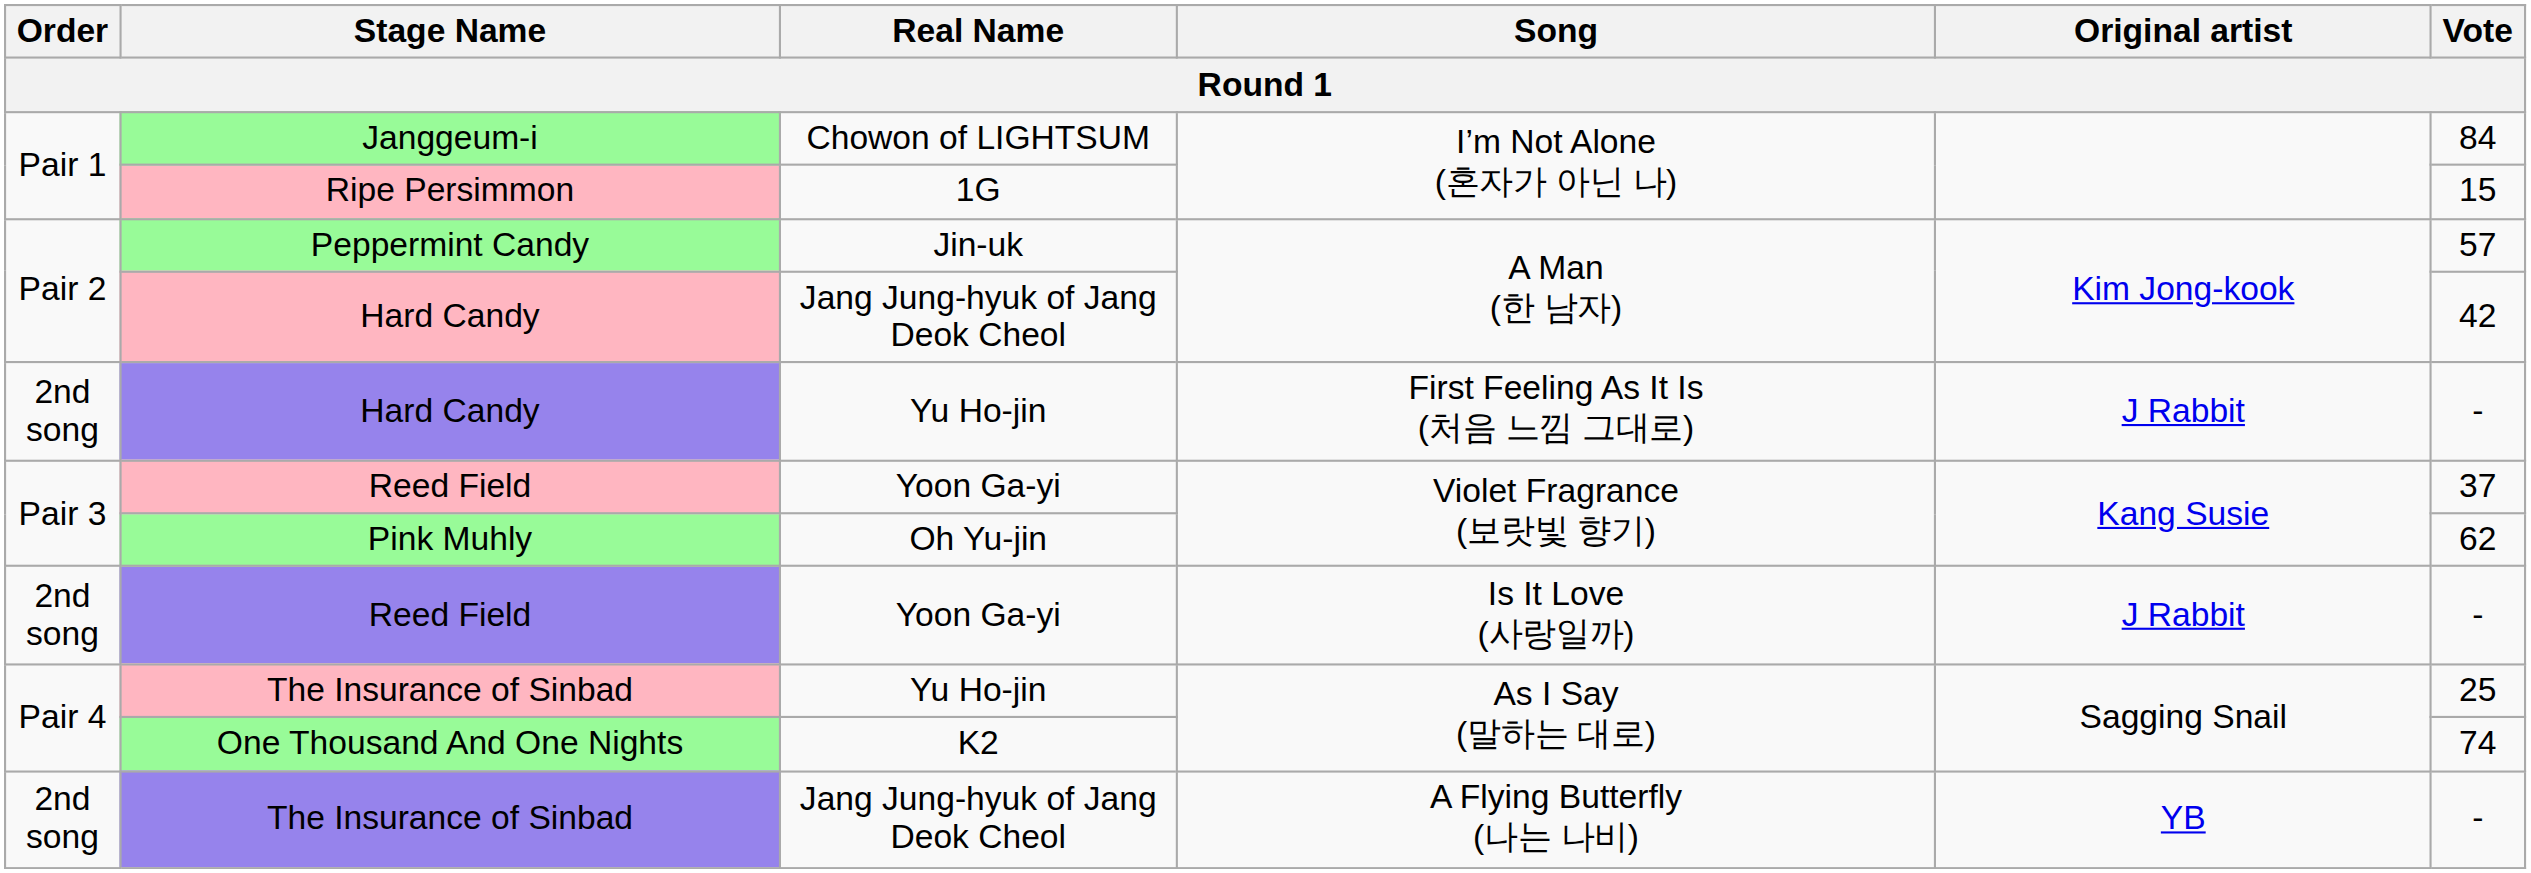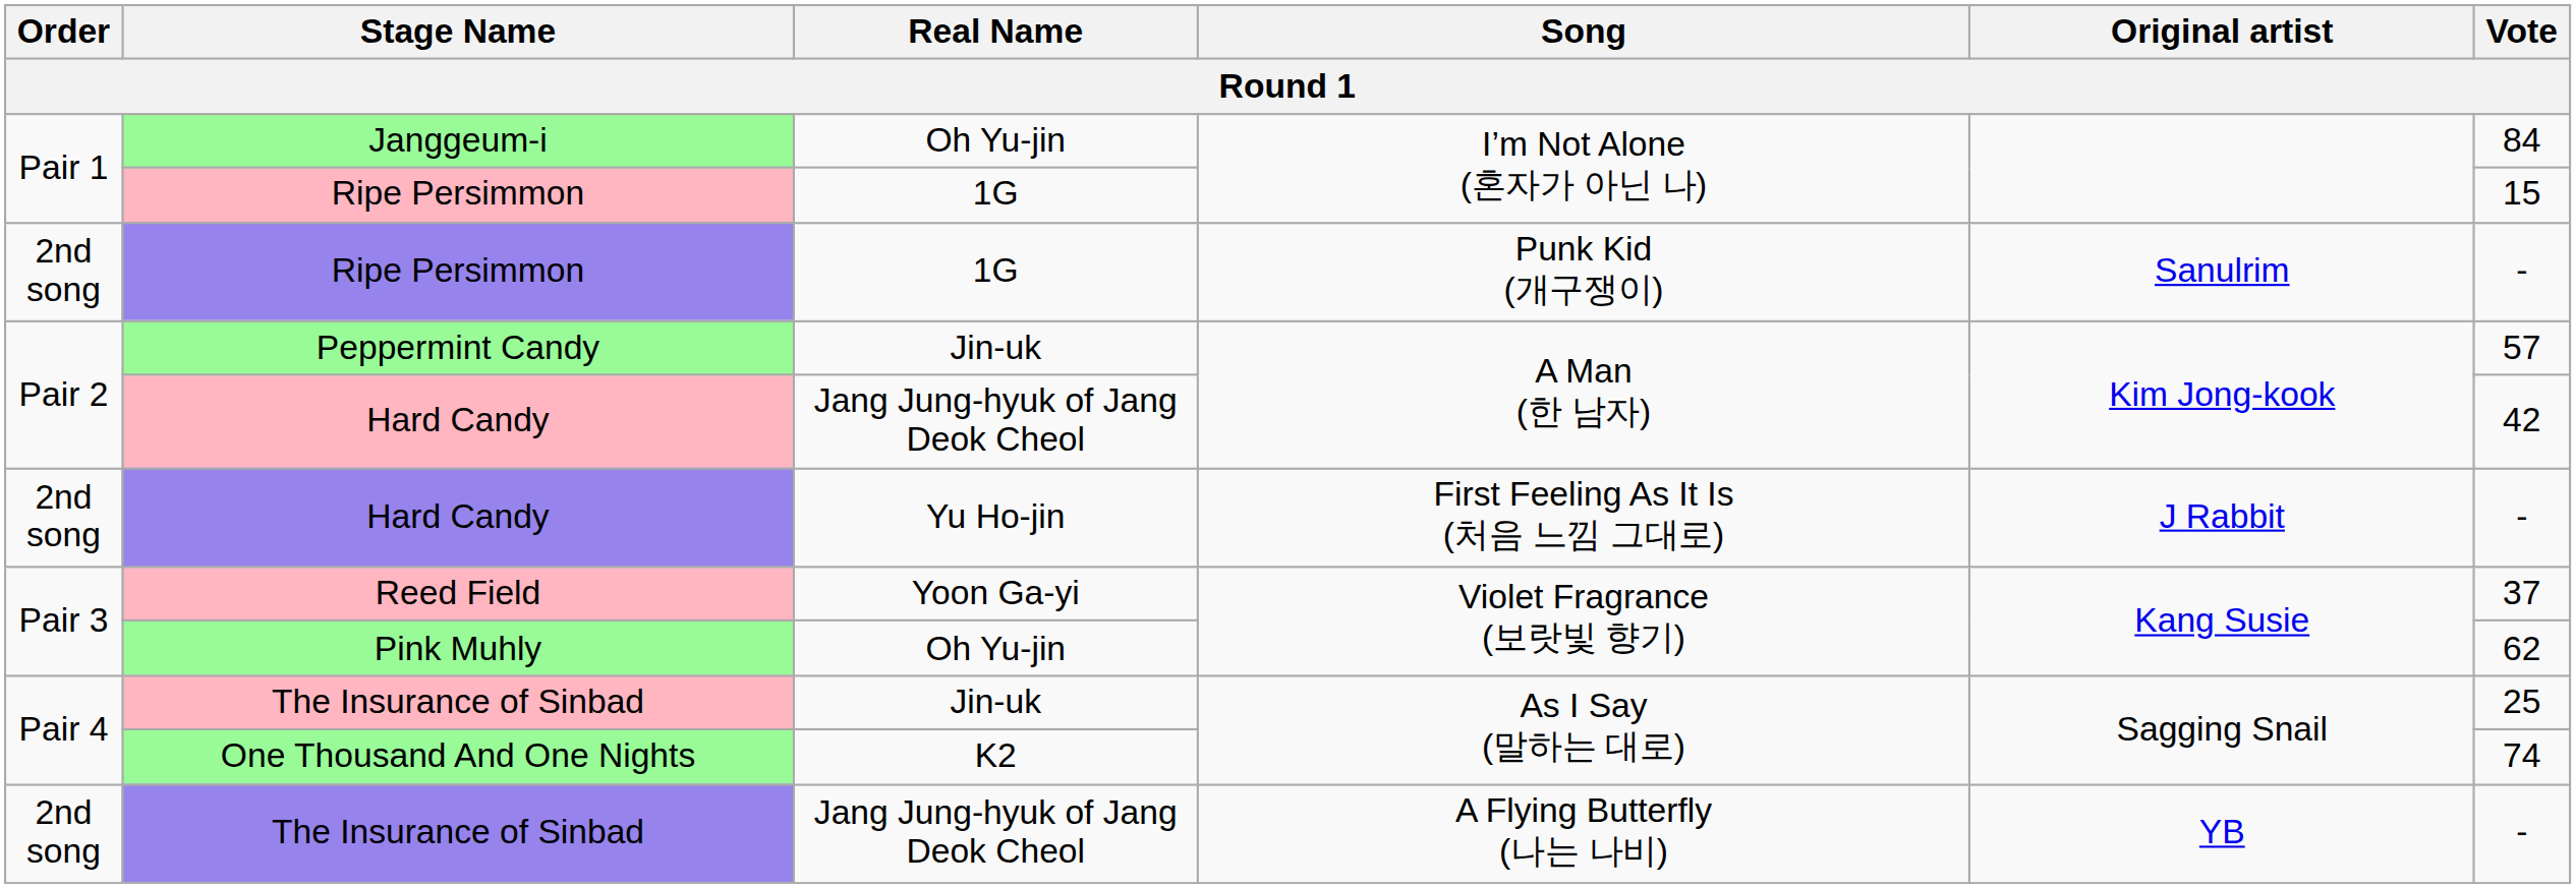Janggeum-i | Real Name: Chowon of LIGHTSUM -> Oh Yu-jin
+ row: 2nd song | Ripe Persimmon | 1G | Punk Kid (개구쟁이) | Sanulrim | -
- row: 2nd song | Reed Field | Yoon Ga-yi | Is It Love (사랑일까) | J Rabbit | -
The Insurance of Sinbad / As I Say (말하는 대로) | Real Name: Yu Ho-jin -> Jin-uk
